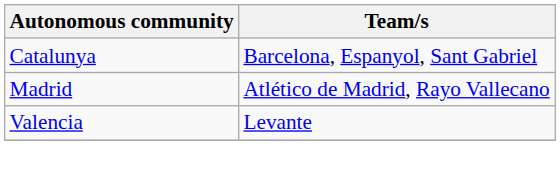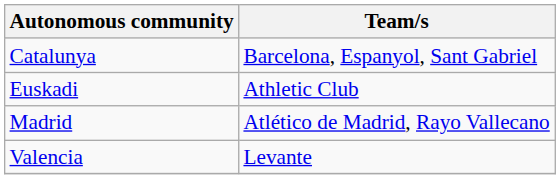+ row: Euskadi | Athletic Club
